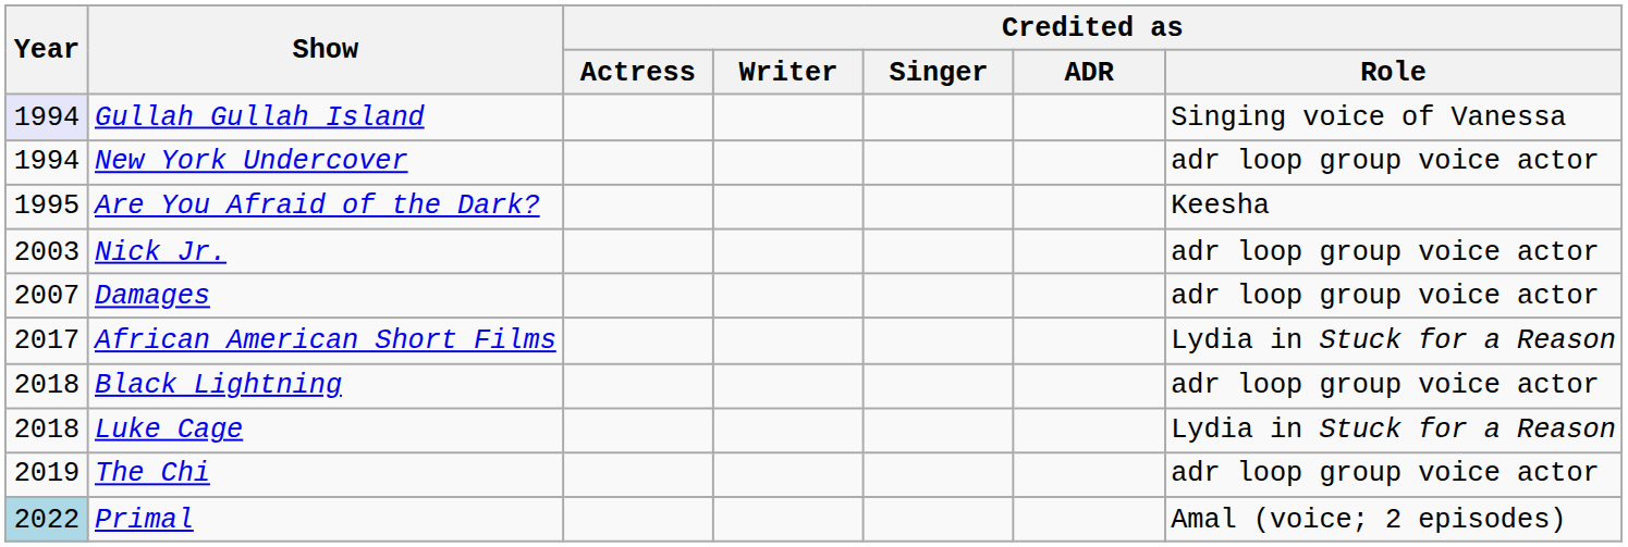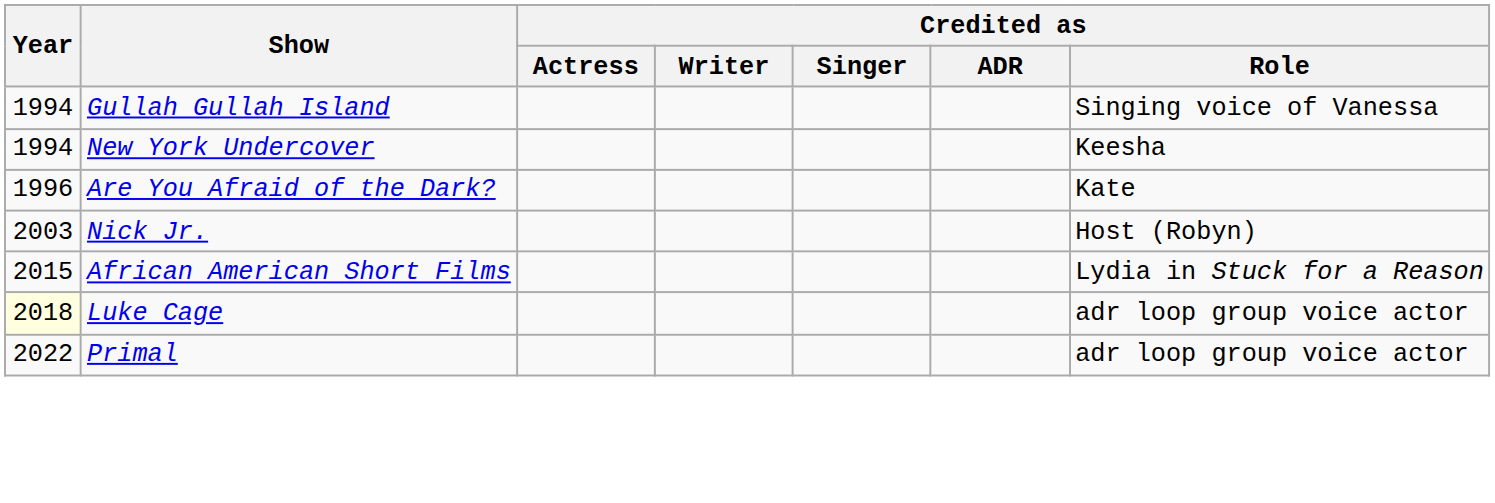Gullah Gullah Island | Year: lavender background -> no background
New York Undercover | Credited as / Role: adr loop group voice actor -> Keesha
Are You Afraid of the Dark? | Year: 1995 -> 1996
Are You Afraid of the Dark? | Credited as / Role: Keesha -> Kate
Nick Jr. | Credited as / Role: adr loop group voice actor -> Host (Robyn)
- row: 2007 | Damages | adr loop group voice actor
African American Short Films | Year: 2017 -> 2015
- row: 2018 | Black Lightning | adr loop group voice actor
Luke Cage | Year: no background -> lightyellow background
Luke Cage | Credited as / Role: Lydia in Stuck for a Reason -> adr loop group voice actor
- row: 2019 | The Chi | adr loop group voice actor
Primal | Year: lightblue background -> no background
Primal | Credited as / Role: Amal (voice; 2 episodes) -> adr loop group voice actor
